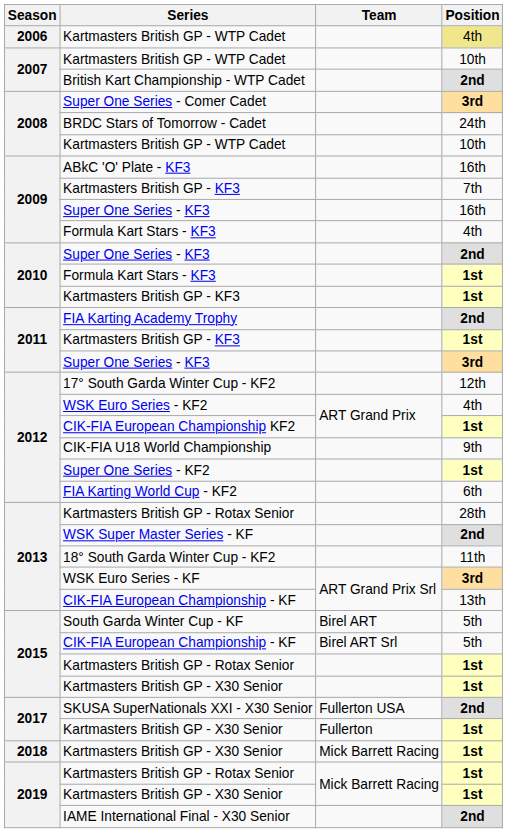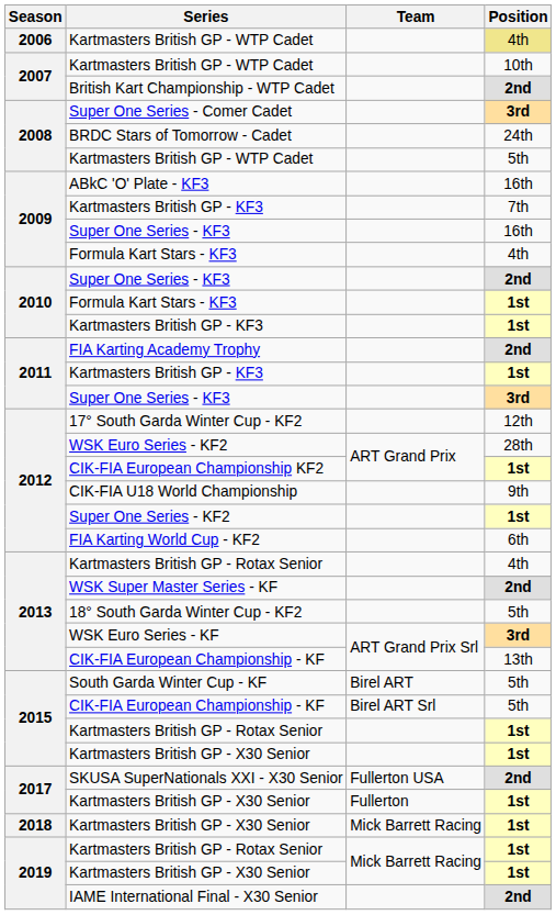2008 / Kartmasters British GP - WTP Cadet | Position: 10th -> 5th
WSK Euro Series - KF2 | Position: 4th -> 28th
2013 / Kartmasters British GP - Rotax Senior | Position: 28th -> 4th
18° South Garda Winter Cup - KF2 | Position: 11th -> 5th
